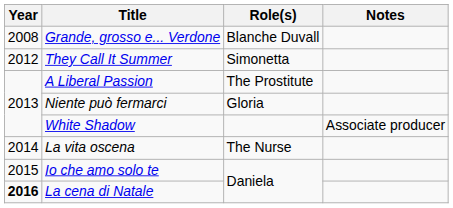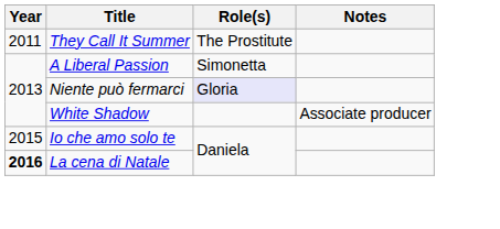- row: 2008 | Grande, grosso e... Verdone | Blanche Duvall
They Call It Summer | Year: 2012 -> 2011
They Call It Summer | Role(s): Simonetta -> The Prostitute
A Liberal Passion | Role(s): The Prostitute -> Simonetta
Niente può fermarci | Role(s): no background -> lavender background
- row: 2014 | La vita oscena | The Nurse
